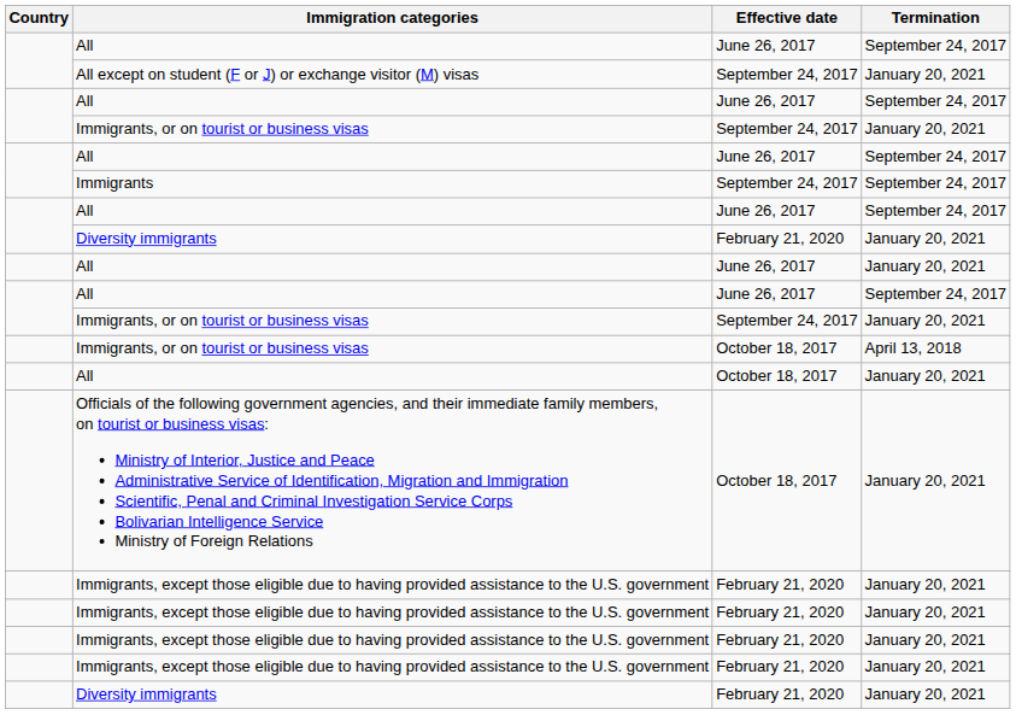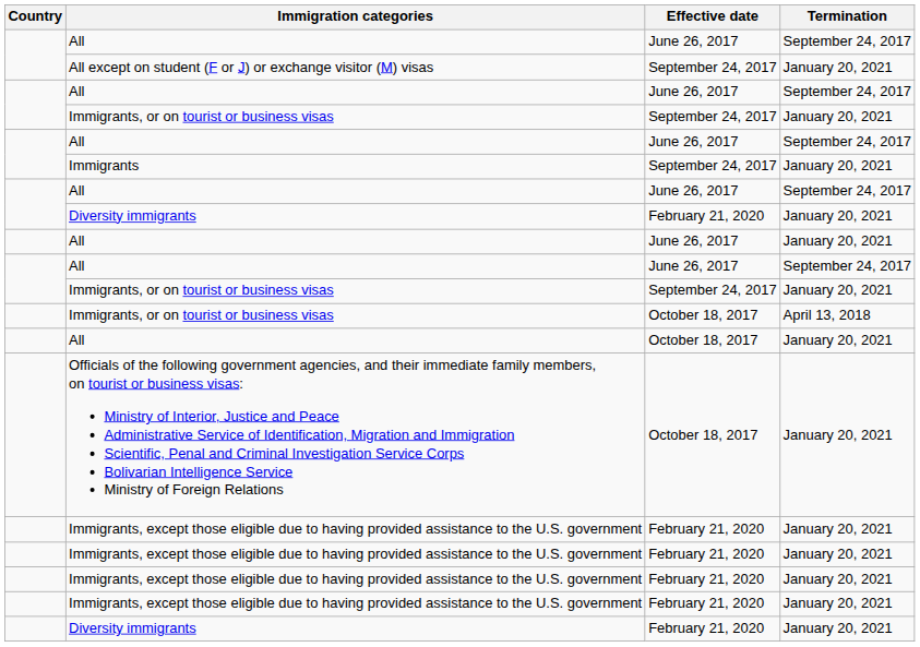Immigrants | Termination: September 24, 2017 -> January 20, 2021
